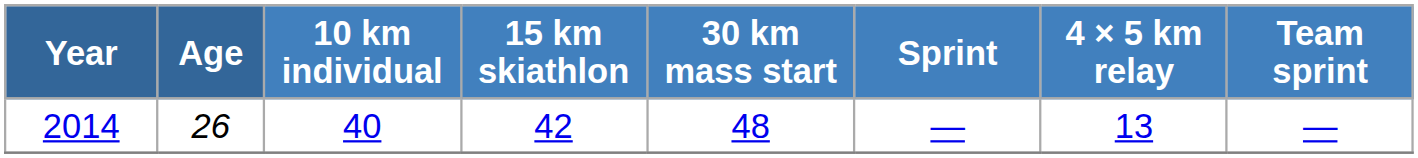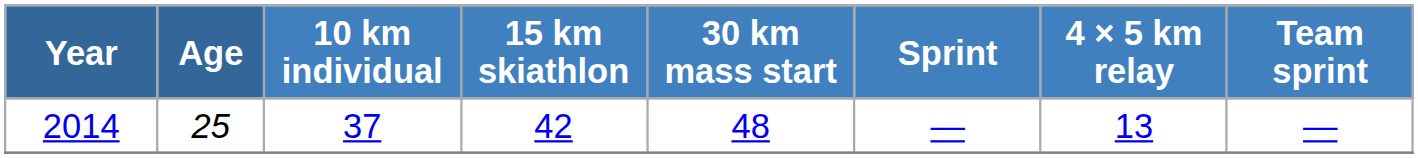2014 | Age: 26 -> 25
2014 | 10 km individual: 40 -> 37
